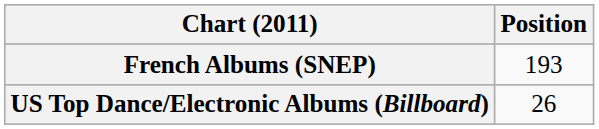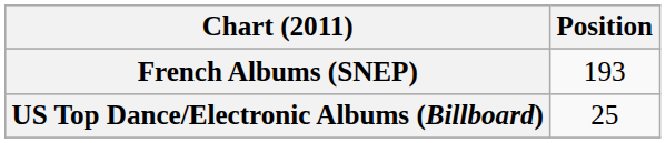US Top Dance/Electronic Albums (Billboard) | Position: 26 -> 25
